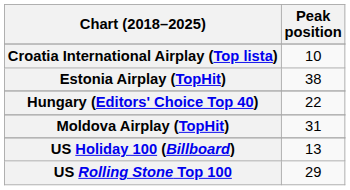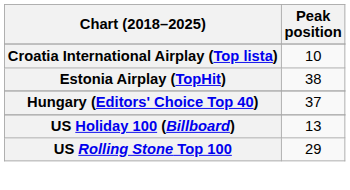Hungary (Editors' Choice Top 40) | Peak position: 22 -> 37
- row: Moldova Airplay (TopHit) | 31
